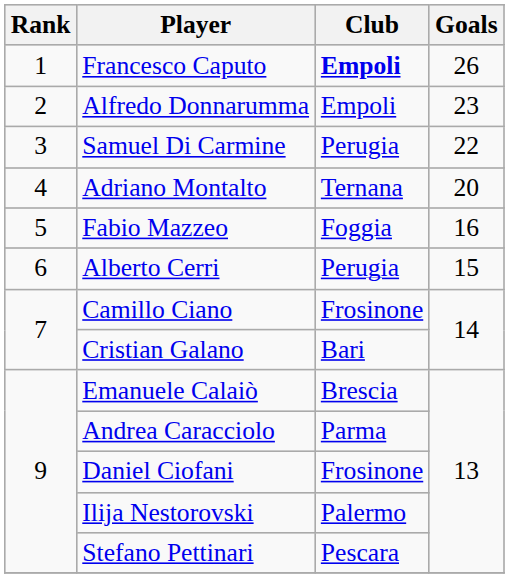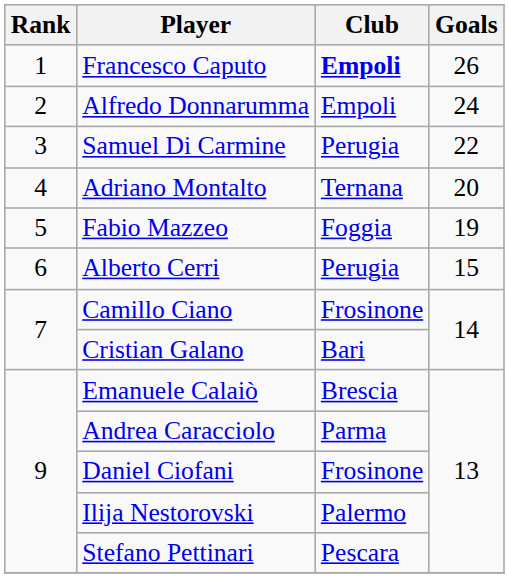Alfredo Donnarumma | Goals: 23 -> 24
Fabio Mazzeo | Goals: 16 -> 19
